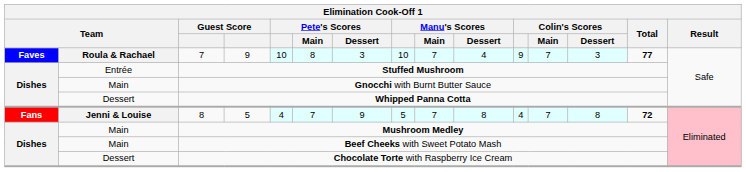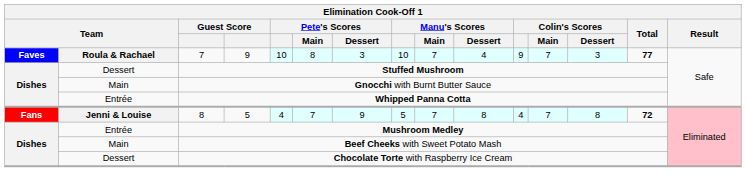Stuffed Mushroom | column 2: Entrée -> Dessert
Whipped Panna Cotta | column 2: Dessert -> Entrée
Mushroom Medley | column 2: Main -> Entrée
